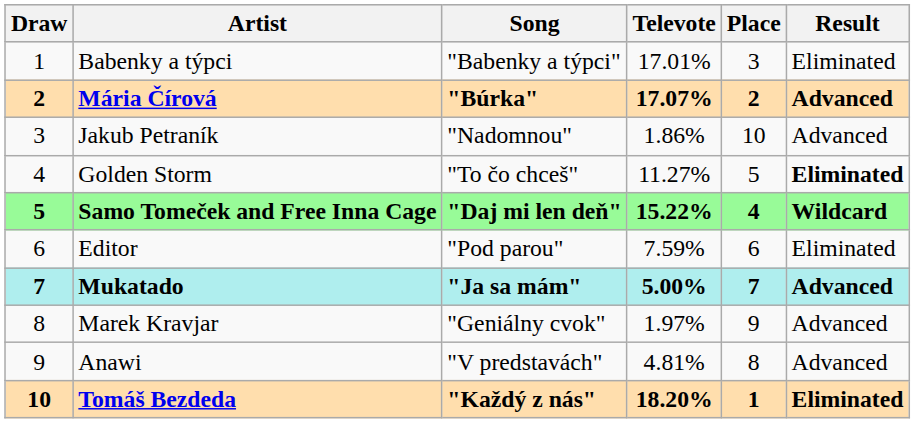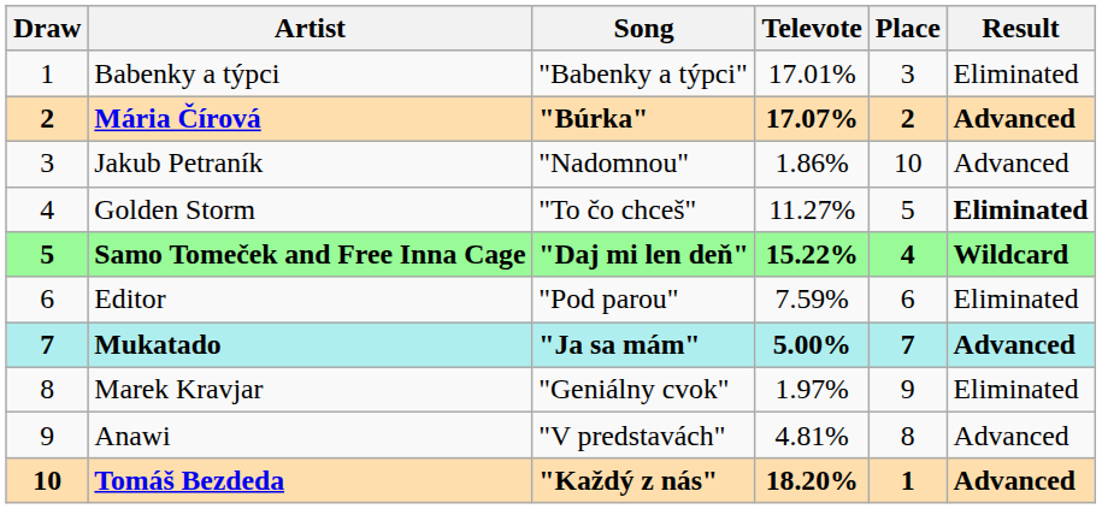Marek Kravjar | Result: Advanced -> Eliminated
Tomáš Bezdeda | Result: Eliminated -> Advanced
